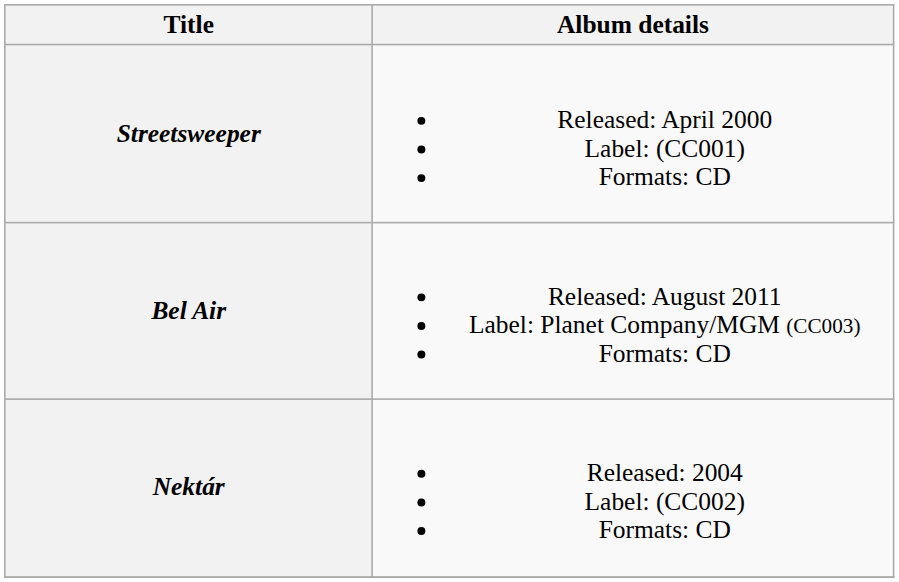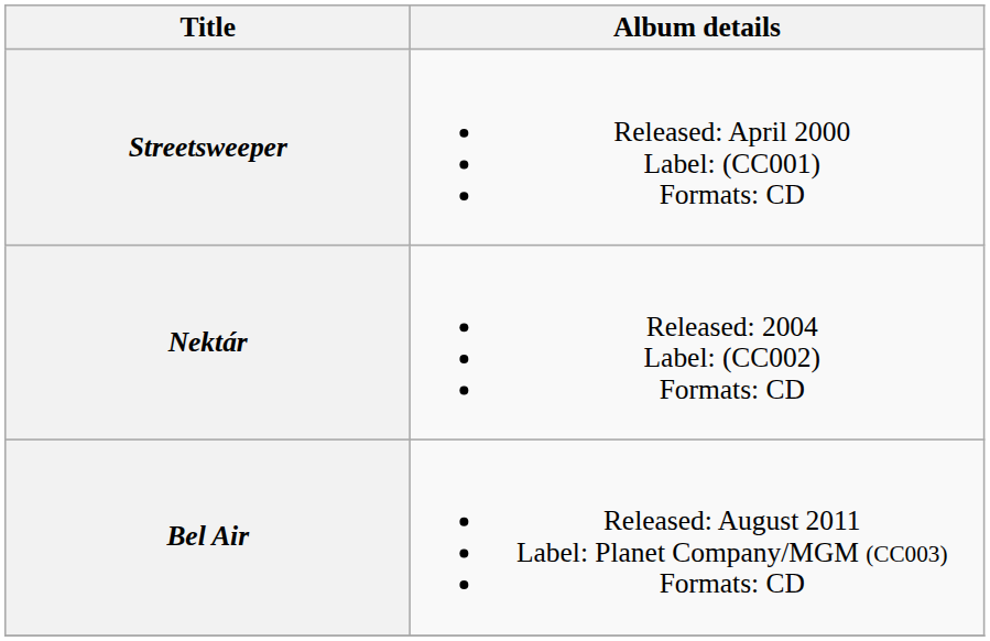rows swapped: Nektár <-> Bel Air
